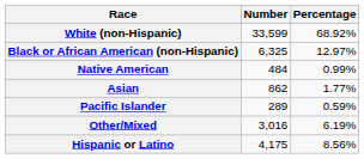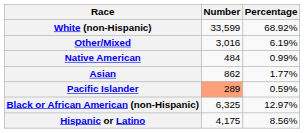rows swapped: Black or African American (non-Hispanic) <-> Other/Mixed
Pacific Islander | Number: no background -> lightsalmon background
